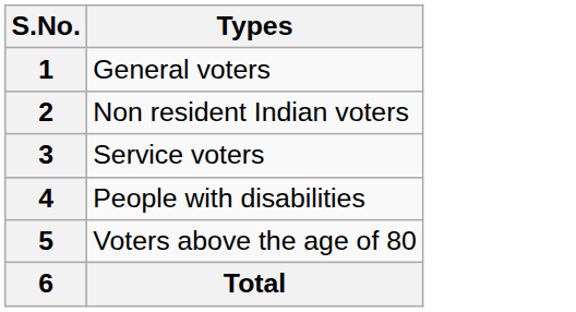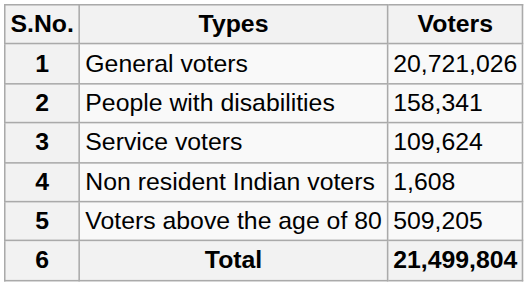+ column: Voters | 20,721,026 | 158,341 | 109,624 | 1,608 | 509,205 | 21,499,804
2 | Types: Non resident Indian voters -> People with disabilities
4 | Types: People with disabilities -> Non resident Indian voters
